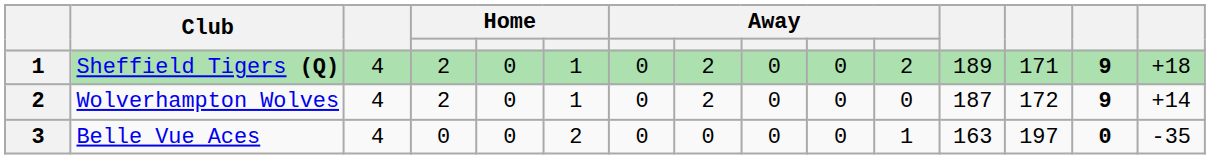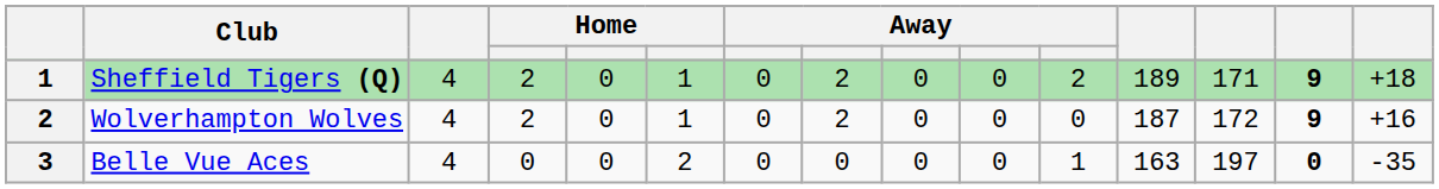Wolverhampton Wolves | column 15: +14 -> +16
